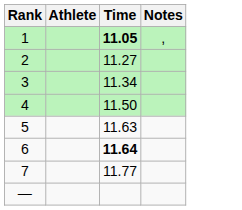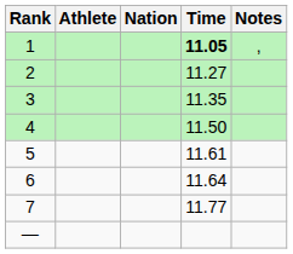+ column: Nation
3 | Time: 11.34 -> 11.35
5 | Time: 11.63 -> 11.61
6 | Time: bold -> normal
